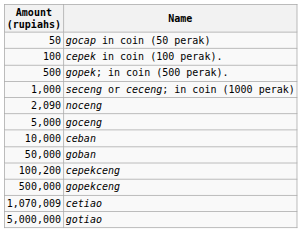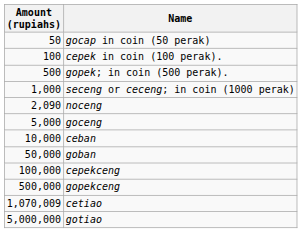cepekceng | Amount (rupiahs): 100,200 -> 100,000
